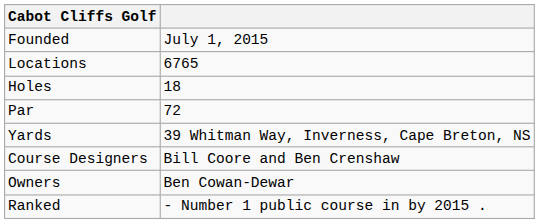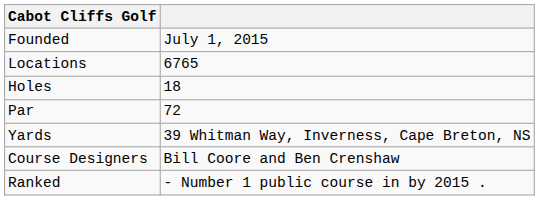- row: Owners | Ben Cowan-Dewar
